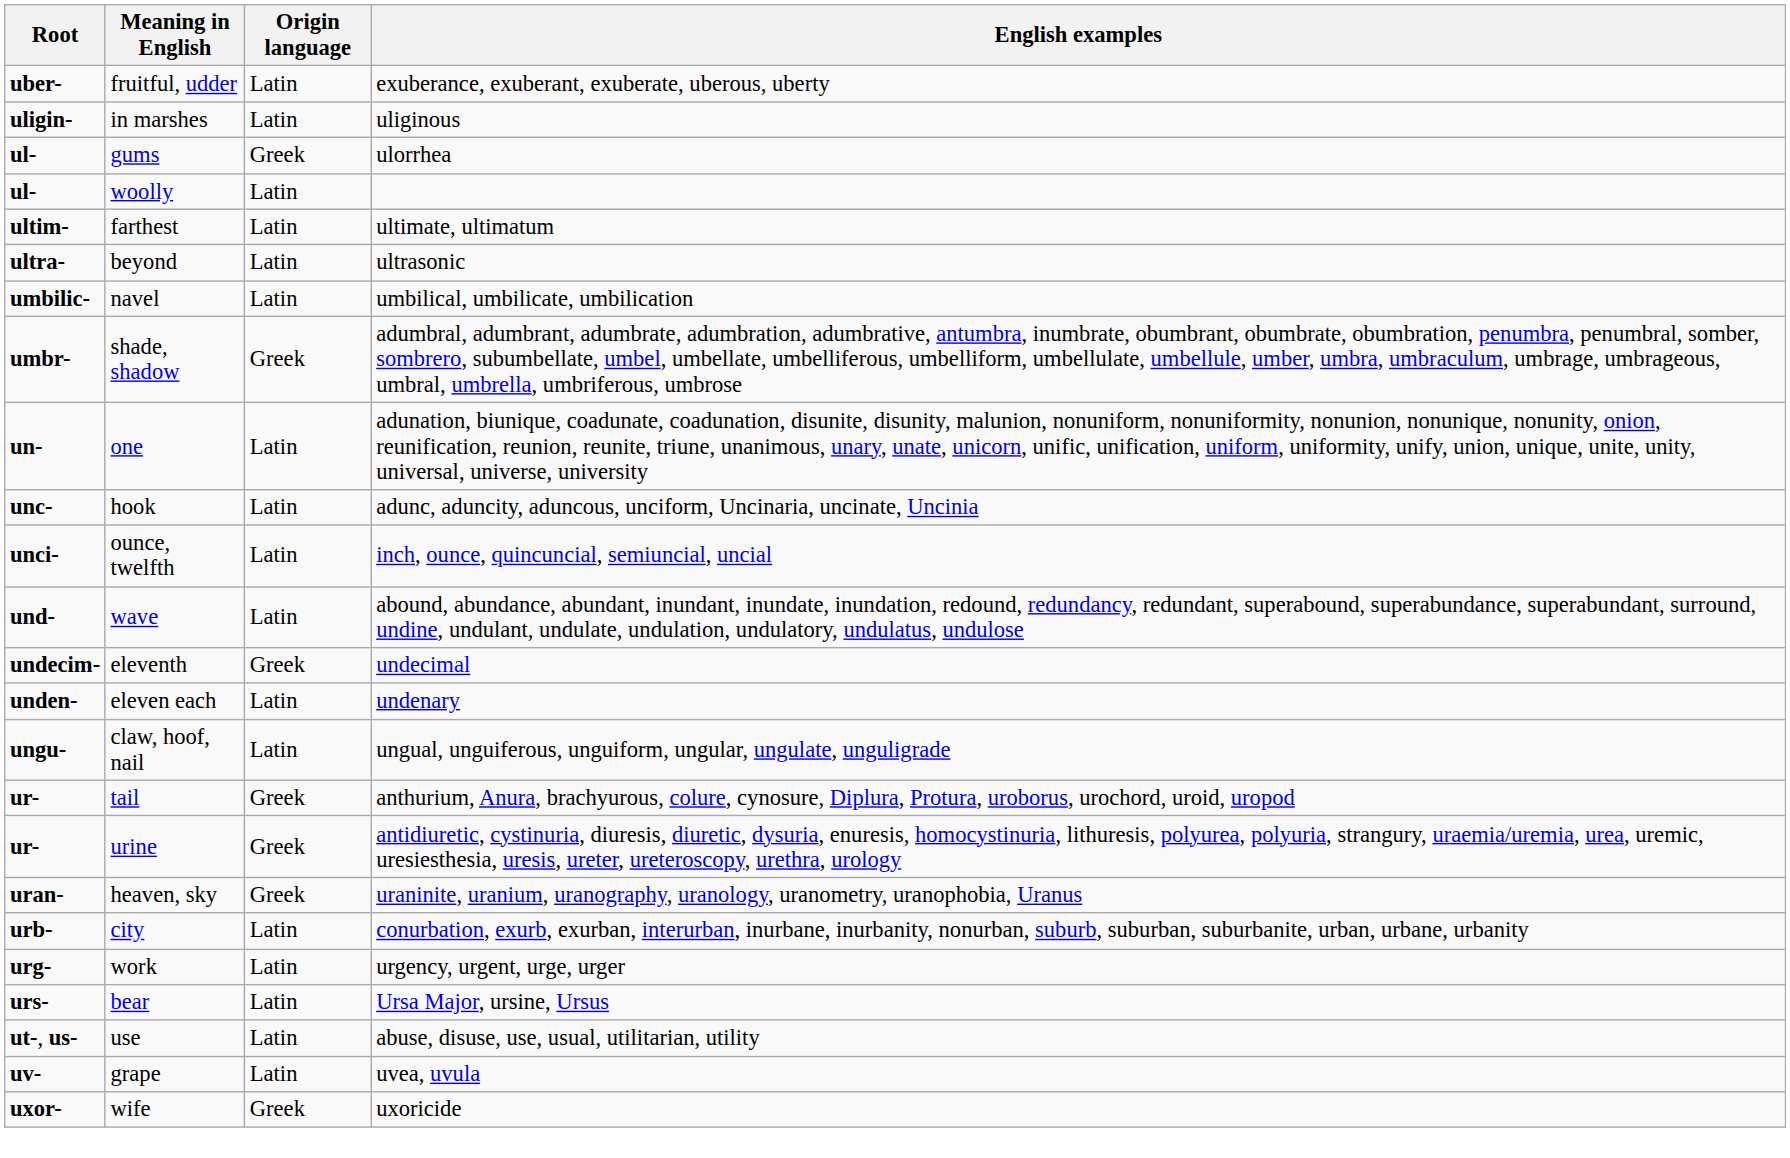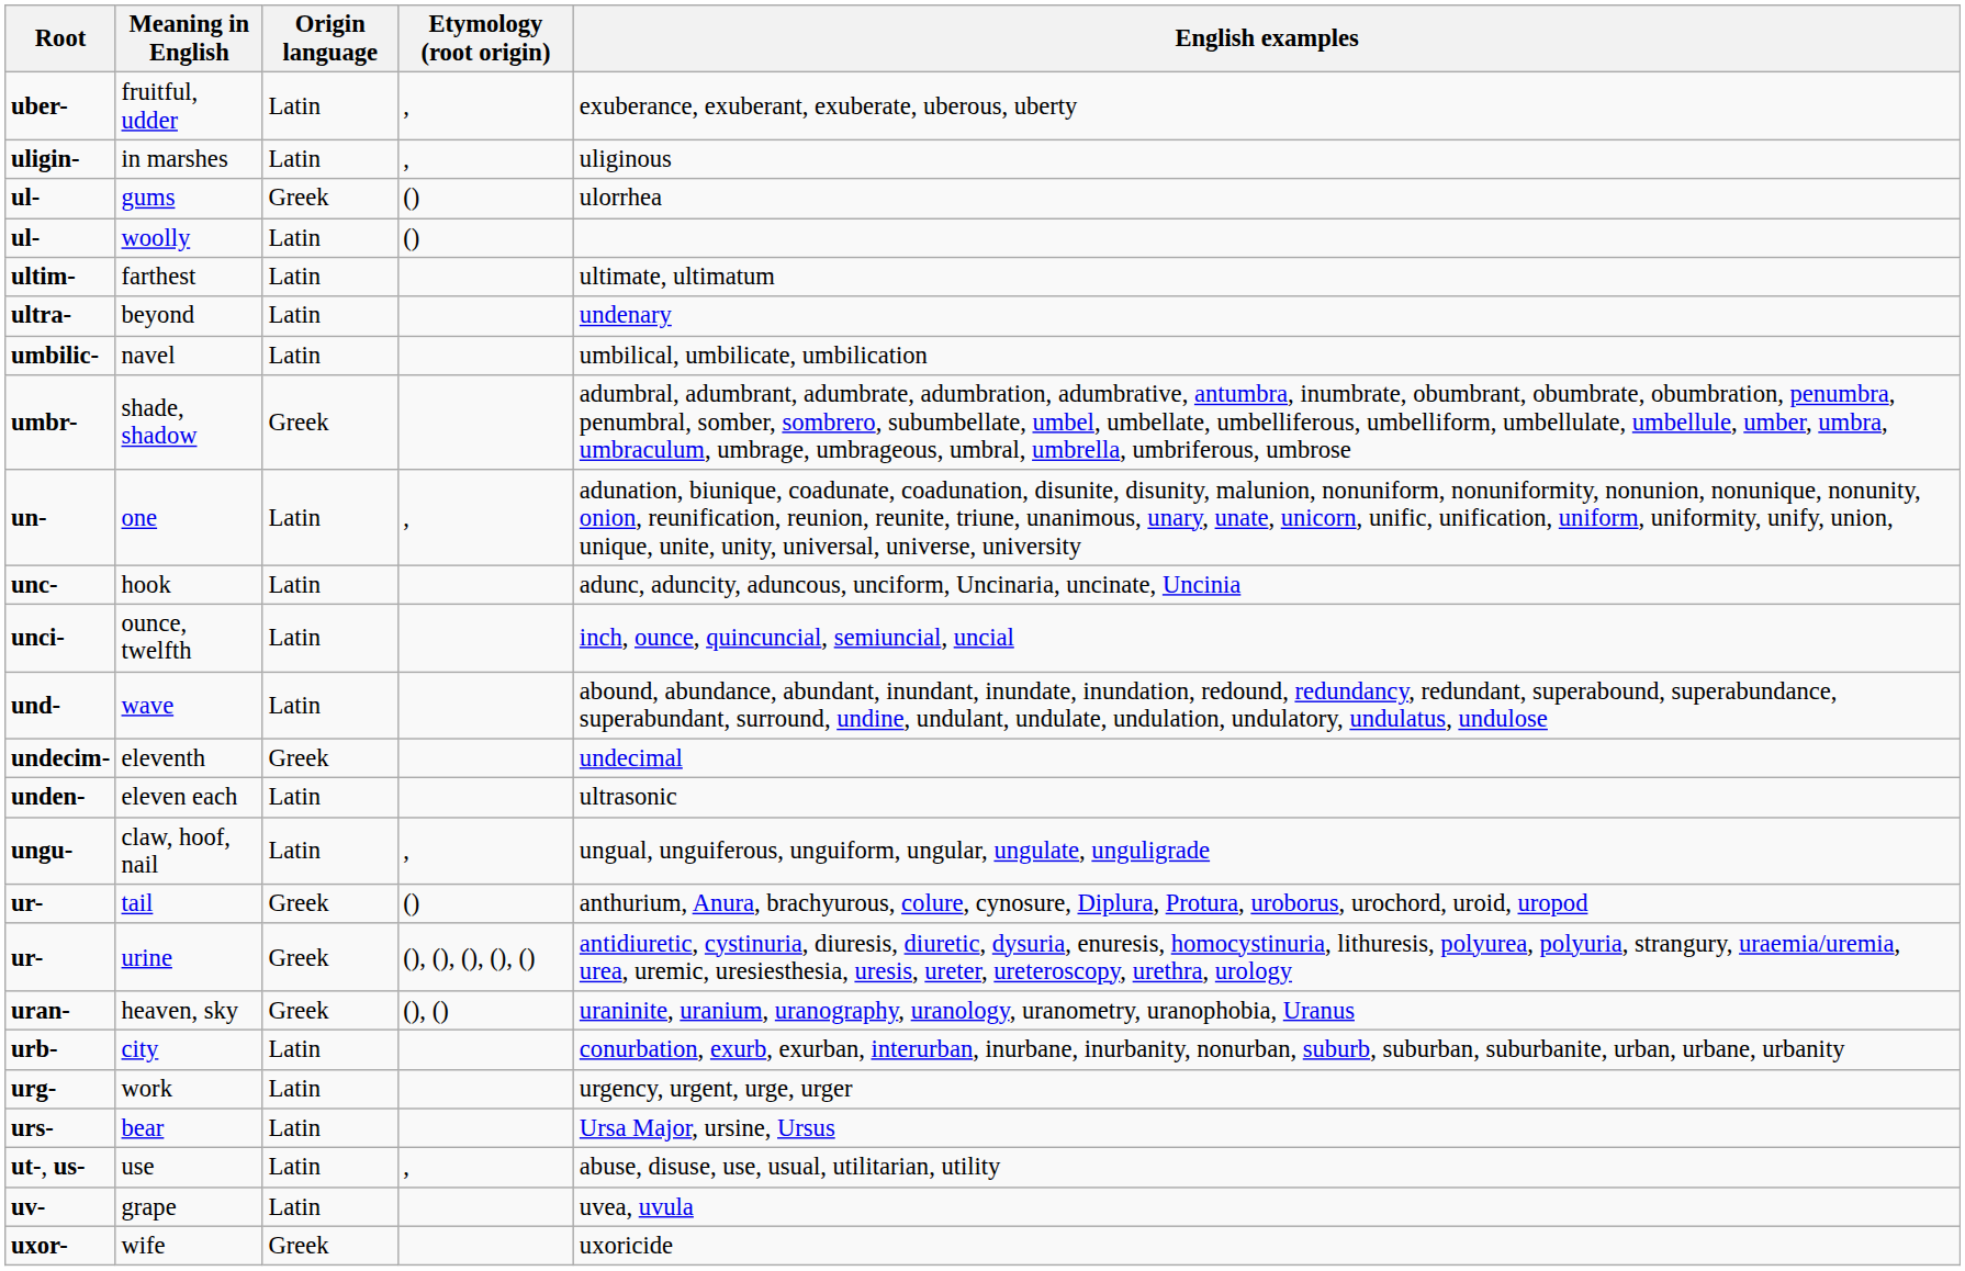+ column: Etymology (root origin) | , | , | () | () | , | , | () | (), (), (), (), () | (), () | ,
beyond | English examples: ultrasonic -> undenary
eleven each | English examples: undenary -> ultrasonic
